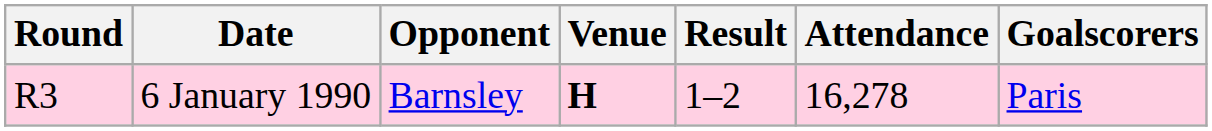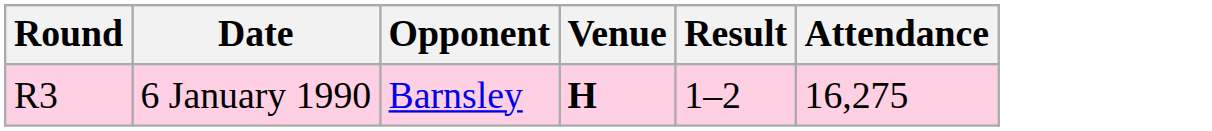- column: Goalscorers | Paris
6 January 1990 | Attendance: 16,278 -> 16,275
